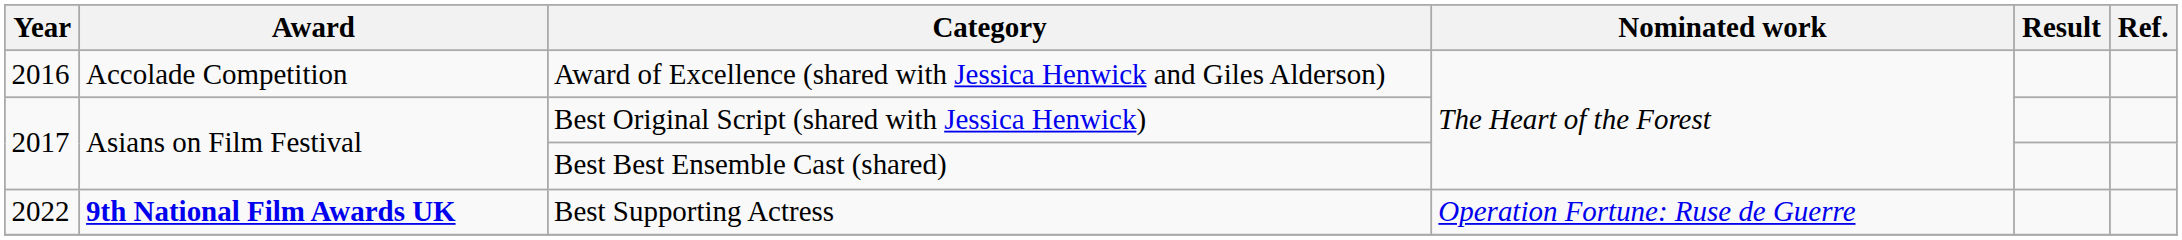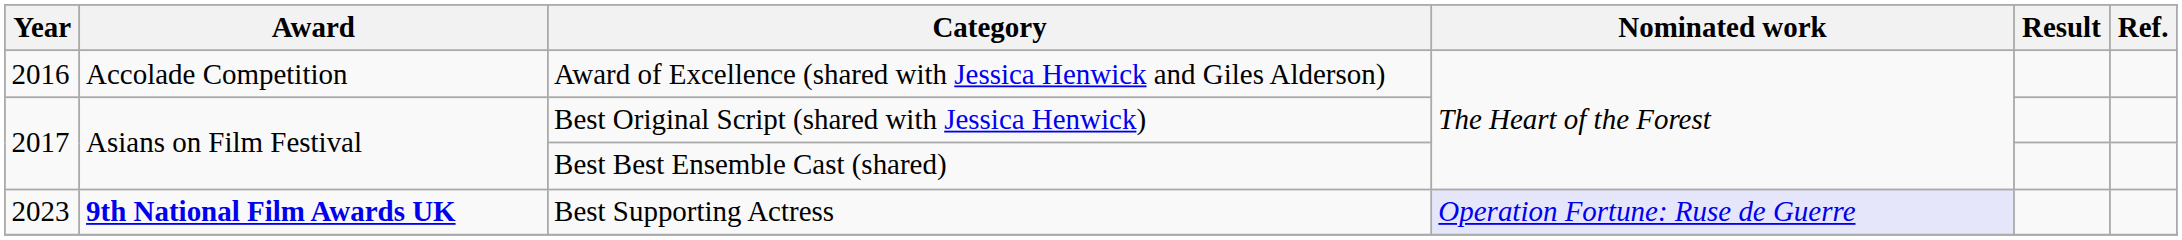Best Supporting Actress | Year: 2022 -> 2023
Best Supporting Actress | Nominated work: no background -> lavender background
